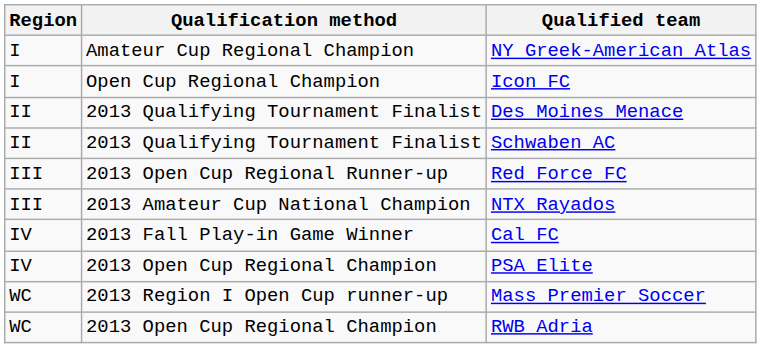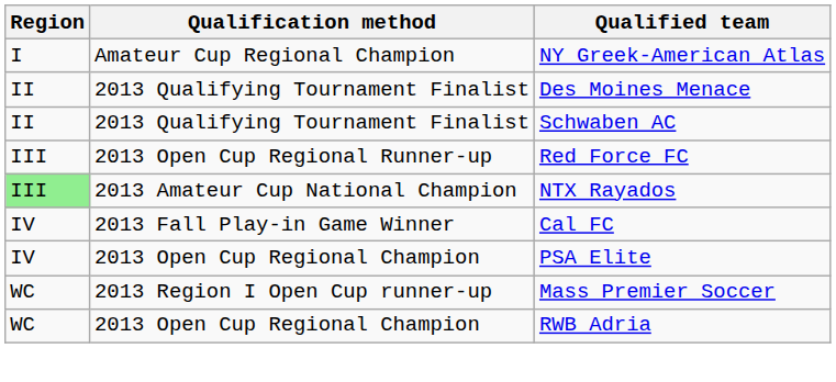- row: I | Open Cup Regional Champion | Icon FC
NTX Rayados | Region: no background -> lightgreen background
